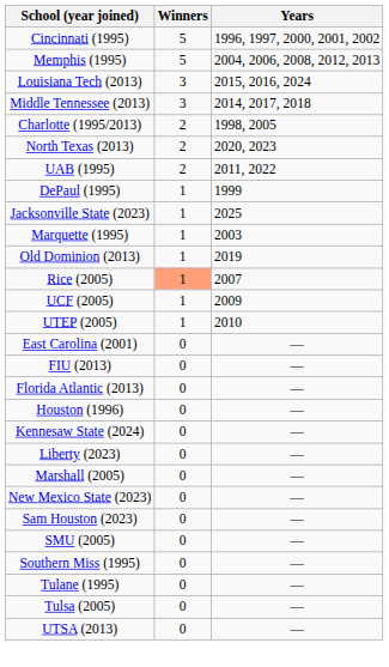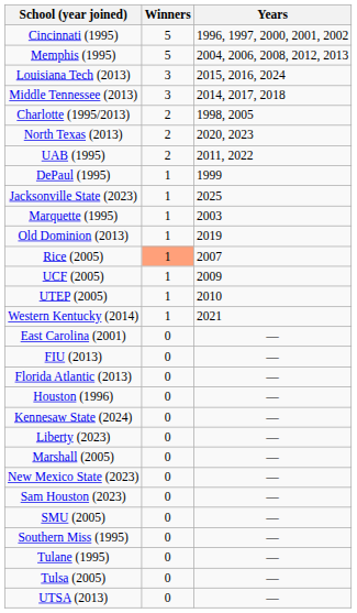+ row: Western Kentucky (2014) | 1 | 2021
